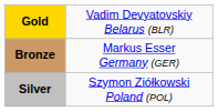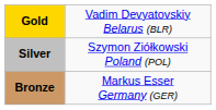rows swapped: Silver <-> Bronze
